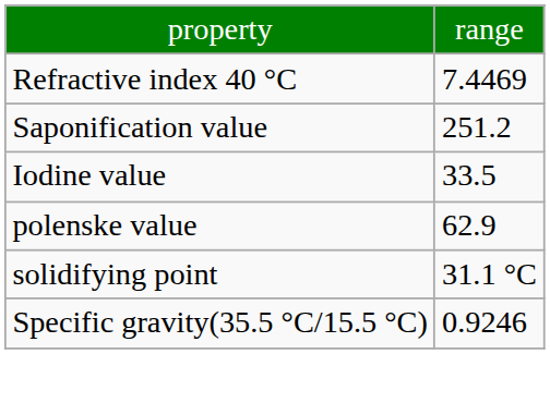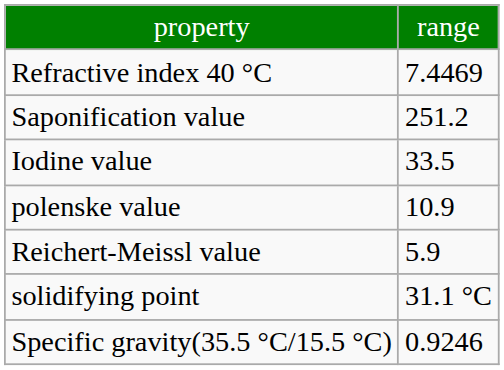polenske value | column 2: 62.9 -> 10.9
+ row: Reichert-Meissl value | 5.9
